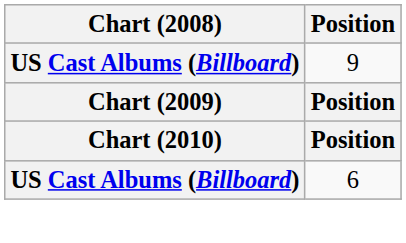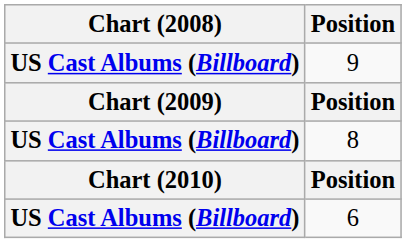+ row: US Cast Albums (Billboard) | 8
